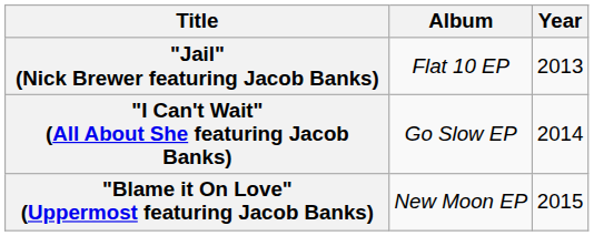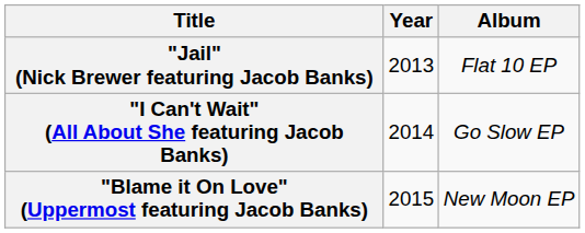columns swapped: Year <-> Album
